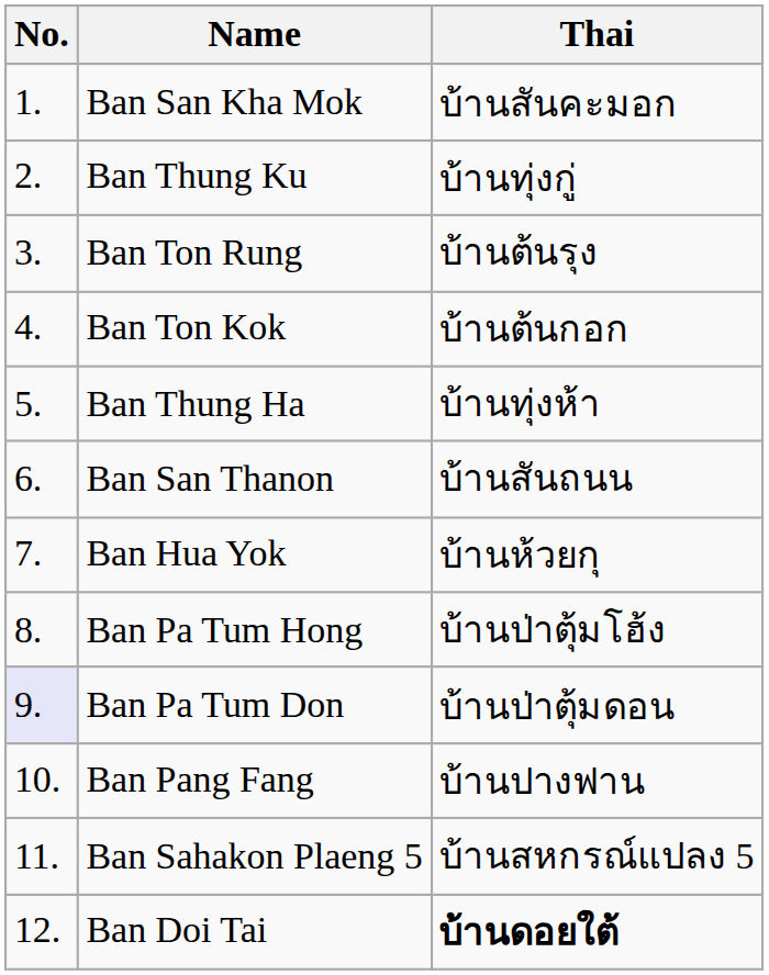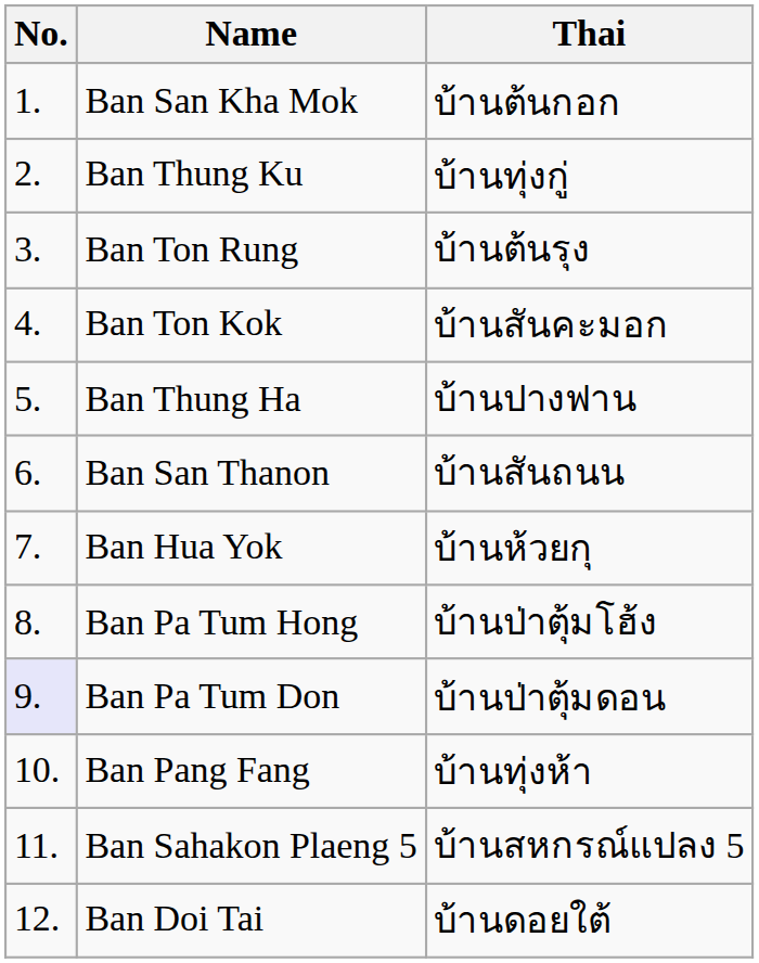Ban San Kha Mok | Thai: บ้านสันคะมอก -> บ้านต้นกอก
Ban Ton Kok | Thai: บ้านต้นกอก -> บ้านสันคะมอก
Ban Thung Ha | Thai: บ้านทุ่งห้า -> บ้านปางฟาน
Ban Pang Fang | Thai: บ้านปางฟาน -> บ้านทุ่งห้า
Ban Doi Tai | Thai: bold -> normal
